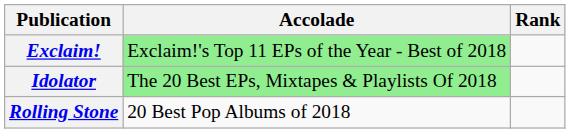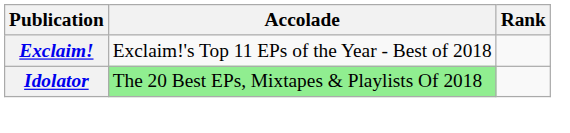Exclaim! | Accolade: lightgreen background -> no background
- row: Rolling Stone | 20 Best Pop Albums of 2018
